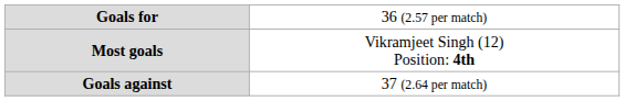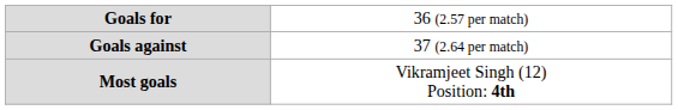rows swapped: Goals against <-> Most goals
